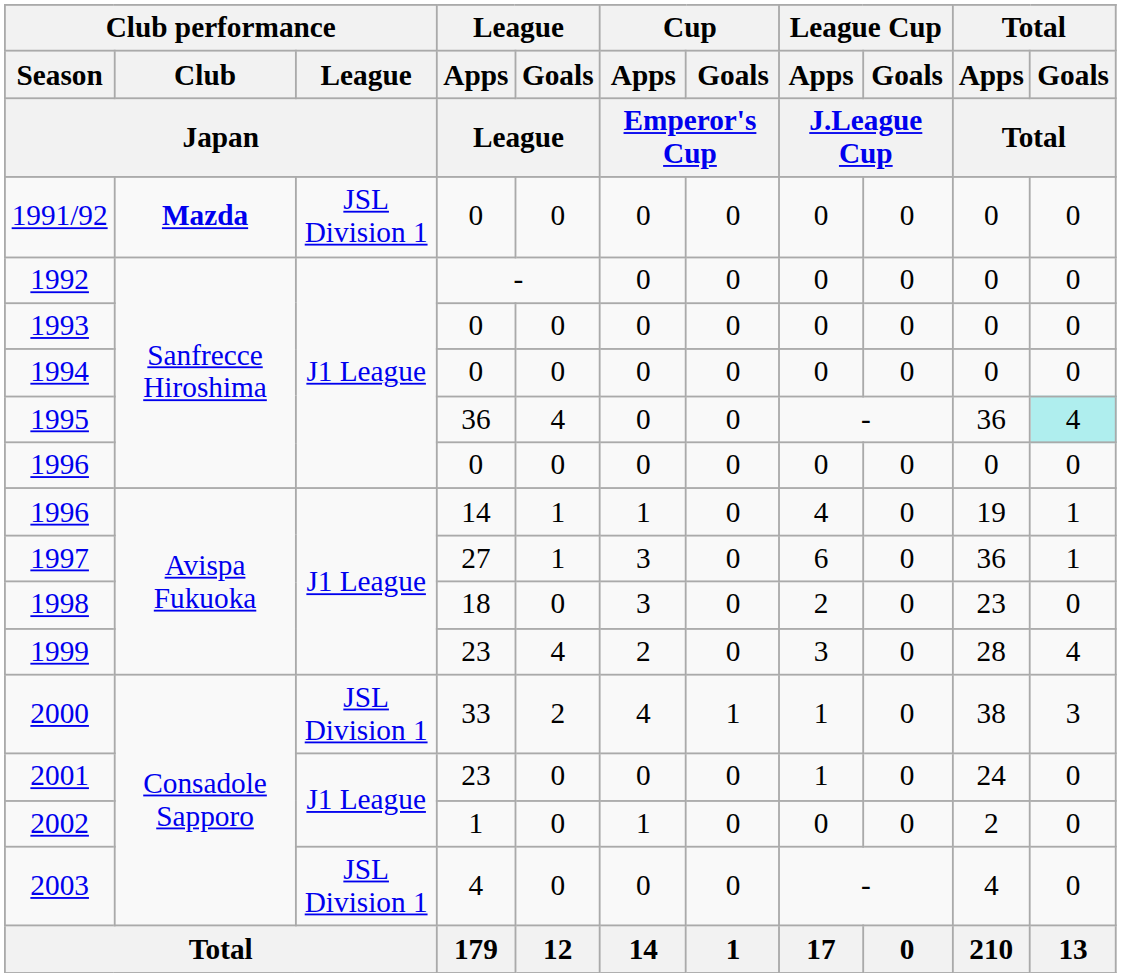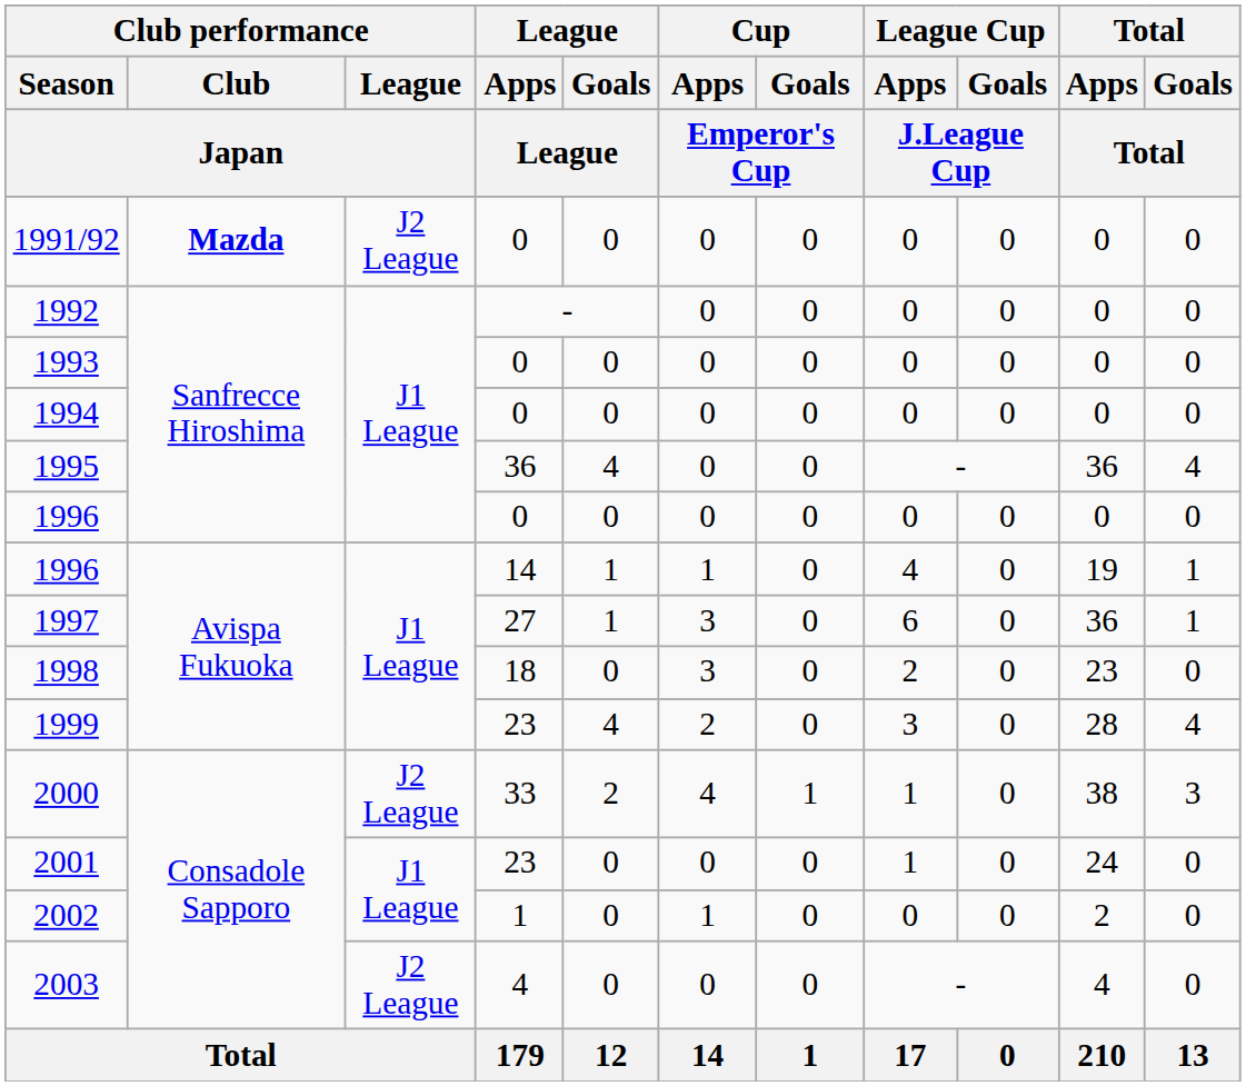1991/92 | Club performance / League / Japan: JSL Division 1 -> J2 League
1995 | Total / Goals / Total: paleturquoise background -> no background
2000 | Club performance / League / Japan: JSL Division 1 -> J2 League
2003 | Club performance / League / Japan: JSL Division 1 -> J2 League
